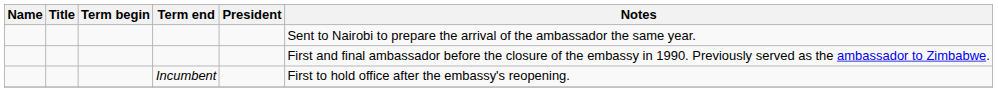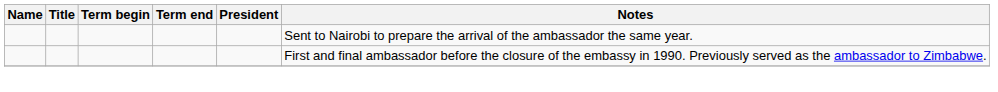- row: Incumbent | First to hold office after the embassy's reopening.
